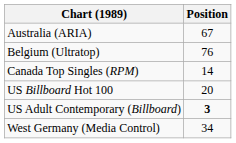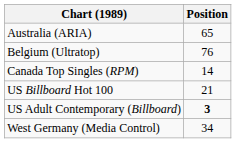Australia (ARIA) | Position: 67 -> 65
US Billboard Hot 100 | Position: 20 -> 21
